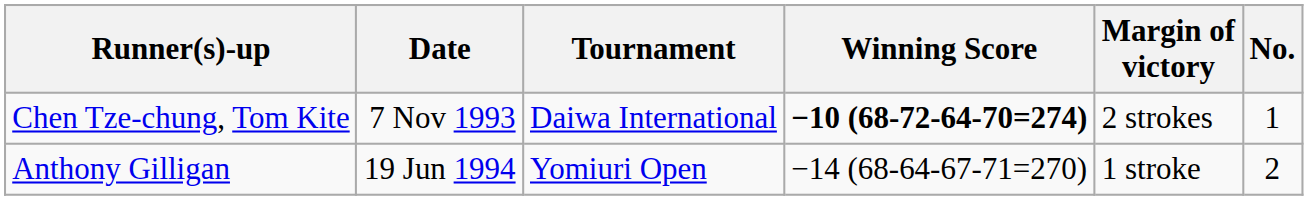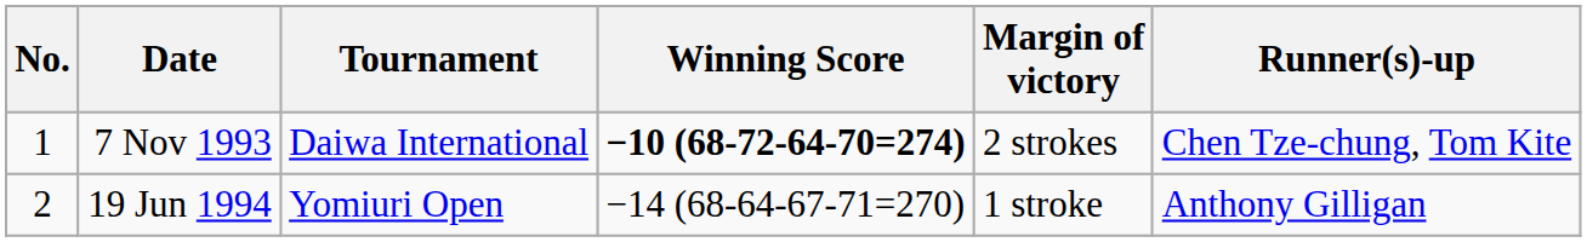columns swapped: No. <-> Runner(s)-up
